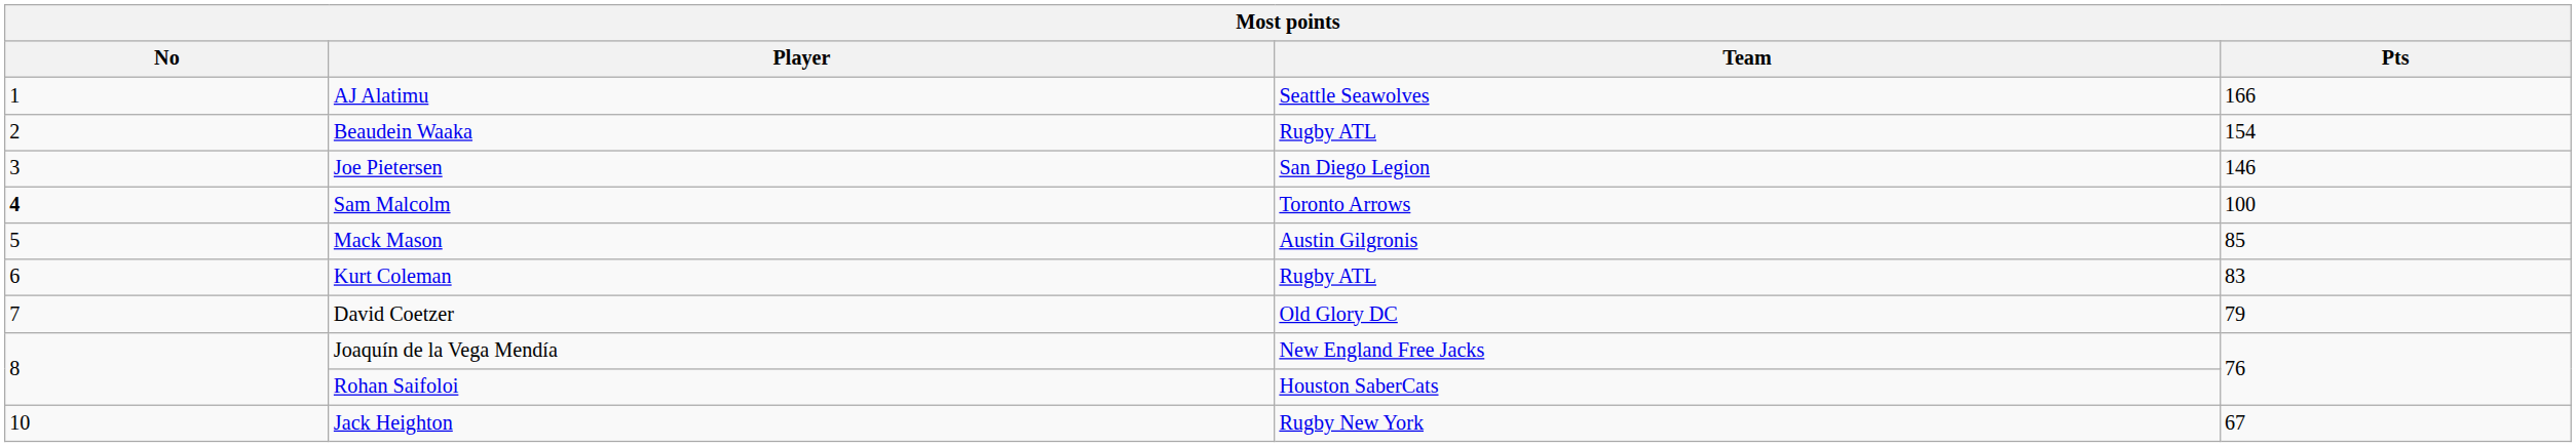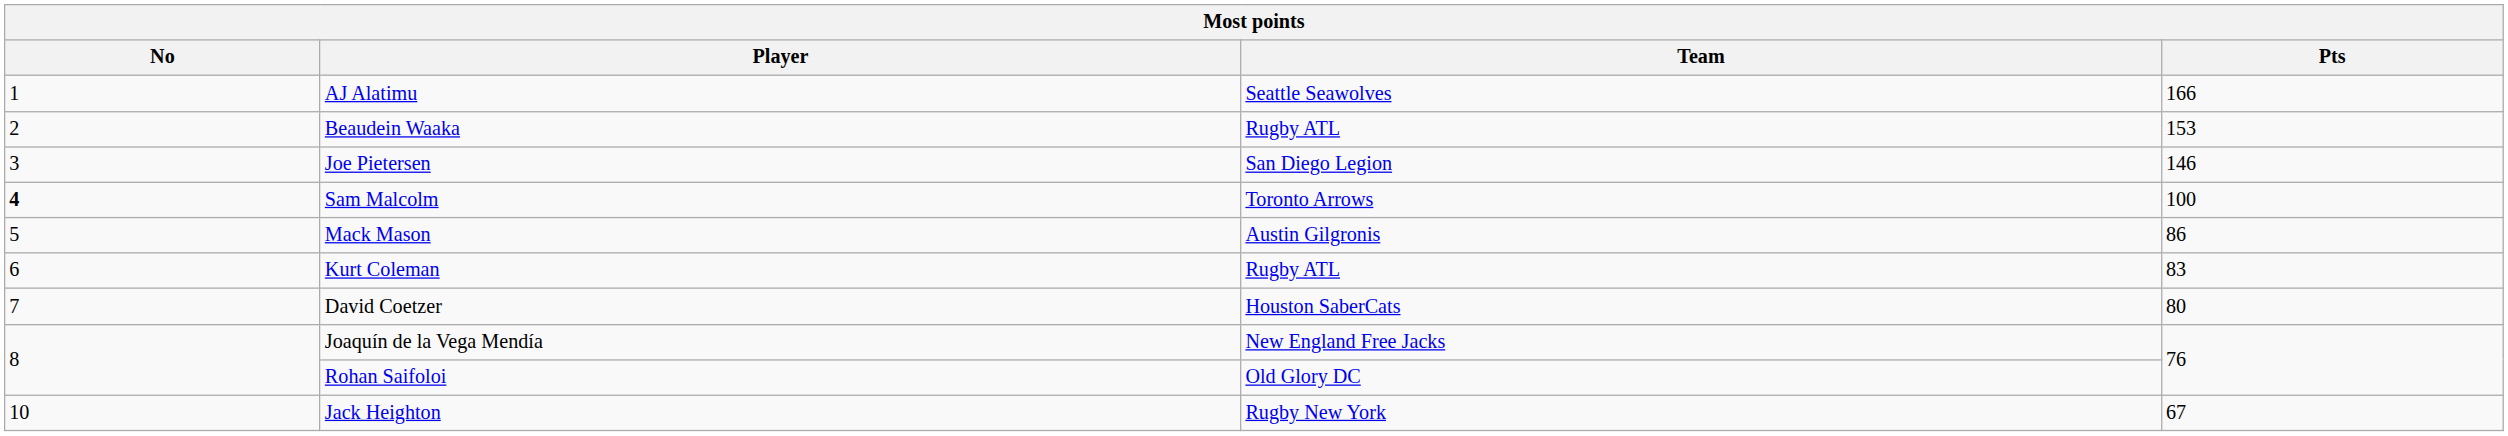Beaudein Waaka | Pts: 154 -> 153
Mack Mason | Pts: 85 -> 86
David Coetzer | Team: Old Glory DC -> Houston SaberCats
David Coetzer | Pts: 79 -> 80
Rohan Saifoloi | Team: Houston SaberCats -> Old Glory DC
